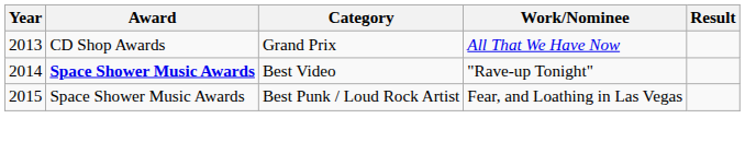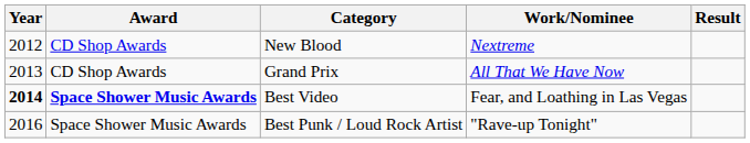+ row: 2012 | CD Shop Awards | New Blood | Nextreme
Best Video | Year: normal -> bold
Best Video | Work/Nominee: "Rave-up Tonight" -> Fear, and Loathing in Las Vegas
Best Punk / Loud Rock Artist | Year: 2015 -> 2016
Best Punk / Loud Rock Artist | Work/Nominee: Fear, and Loathing in Las Vegas -> "Rave-up Tonight"
